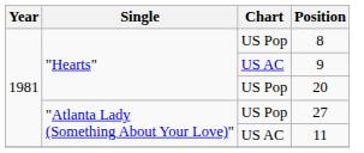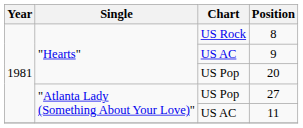8 | Chart: US Pop -> US Rock
